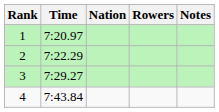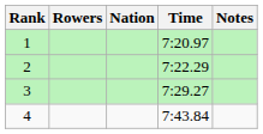columns swapped: Rowers <-> Time
